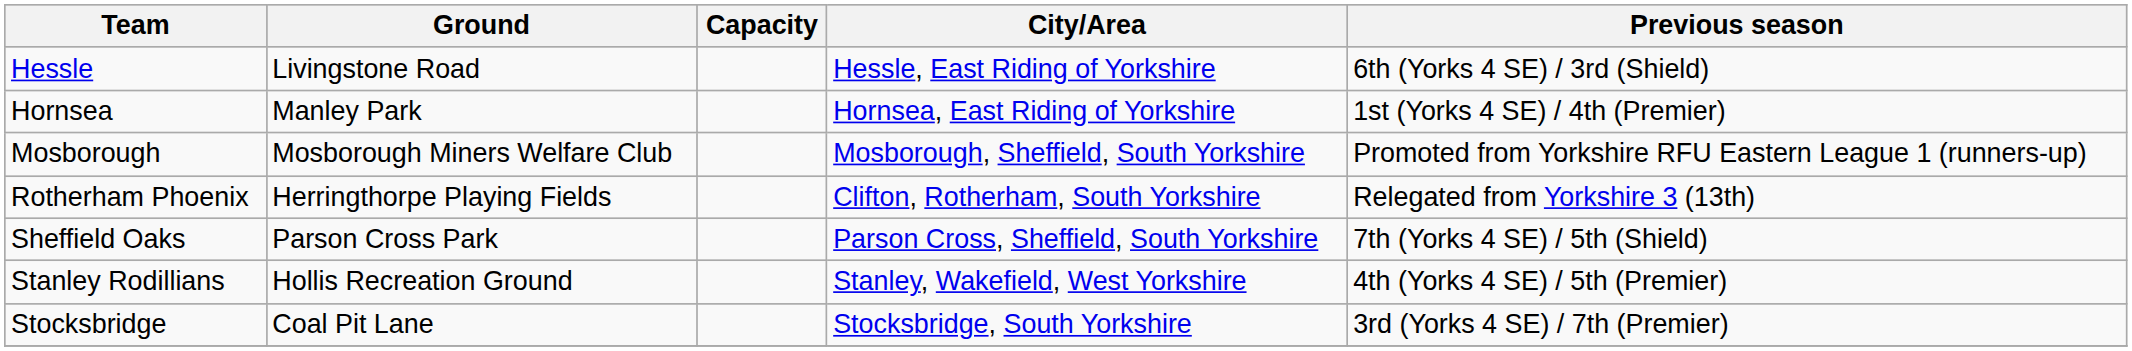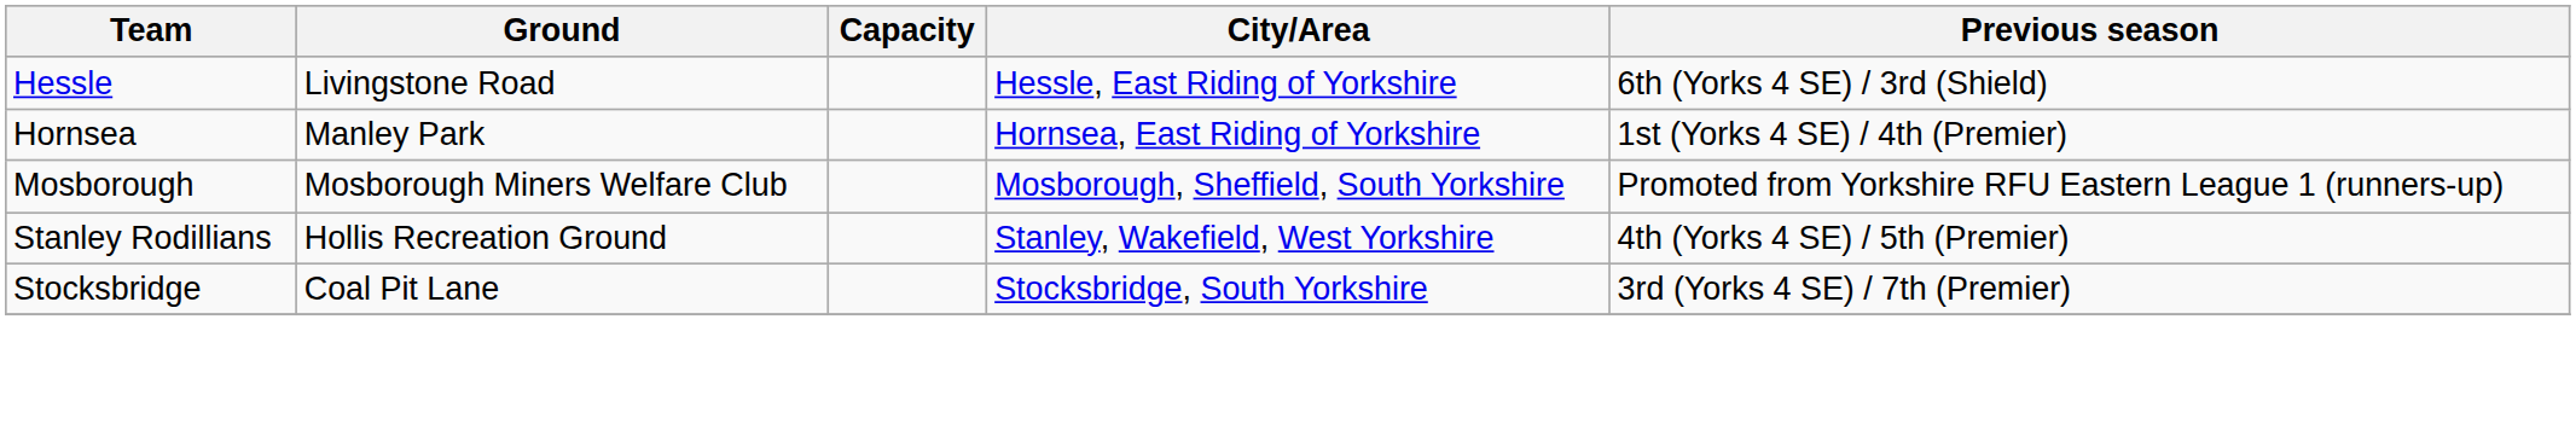- row: Rotherham Phoenix | Herringthorpe Playing Fields | Clifton, Rotherham, South Yorkshire | Relegated from Yorkshire 3 (13th)
- row: Sheffield Oaks | Parson Cross Park | Parson Cross, Sheffield, South Yorkshire | 7th (Yorks 4 SE) / 5th (Shield)
